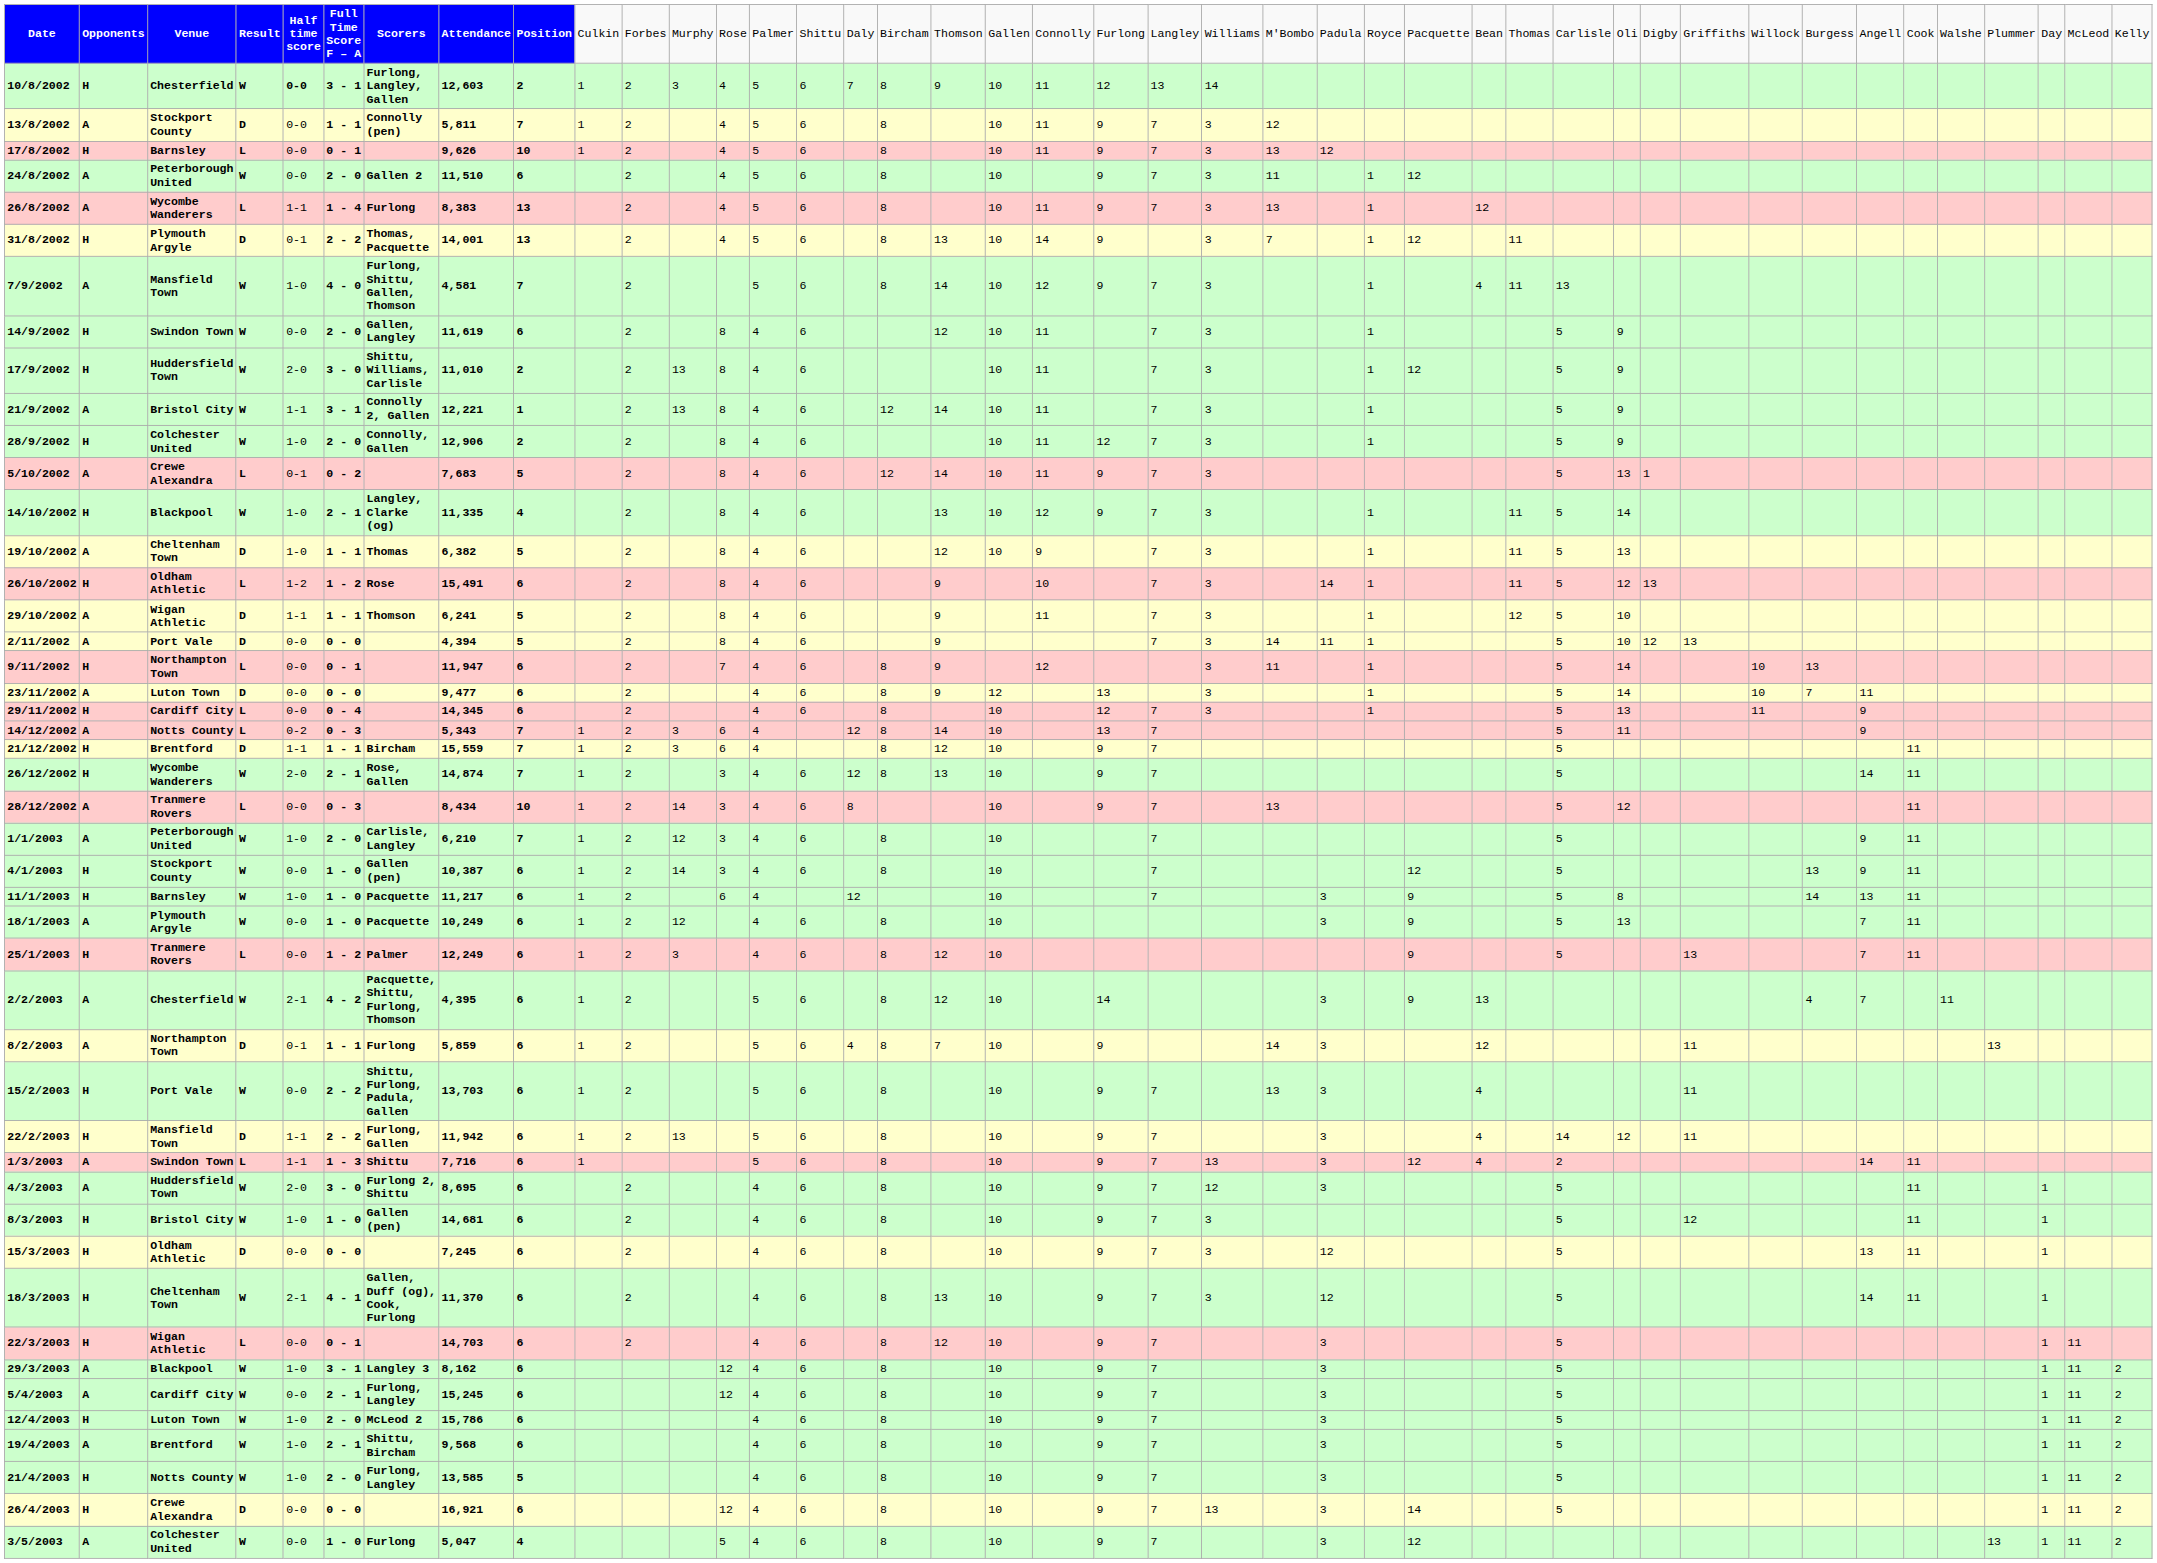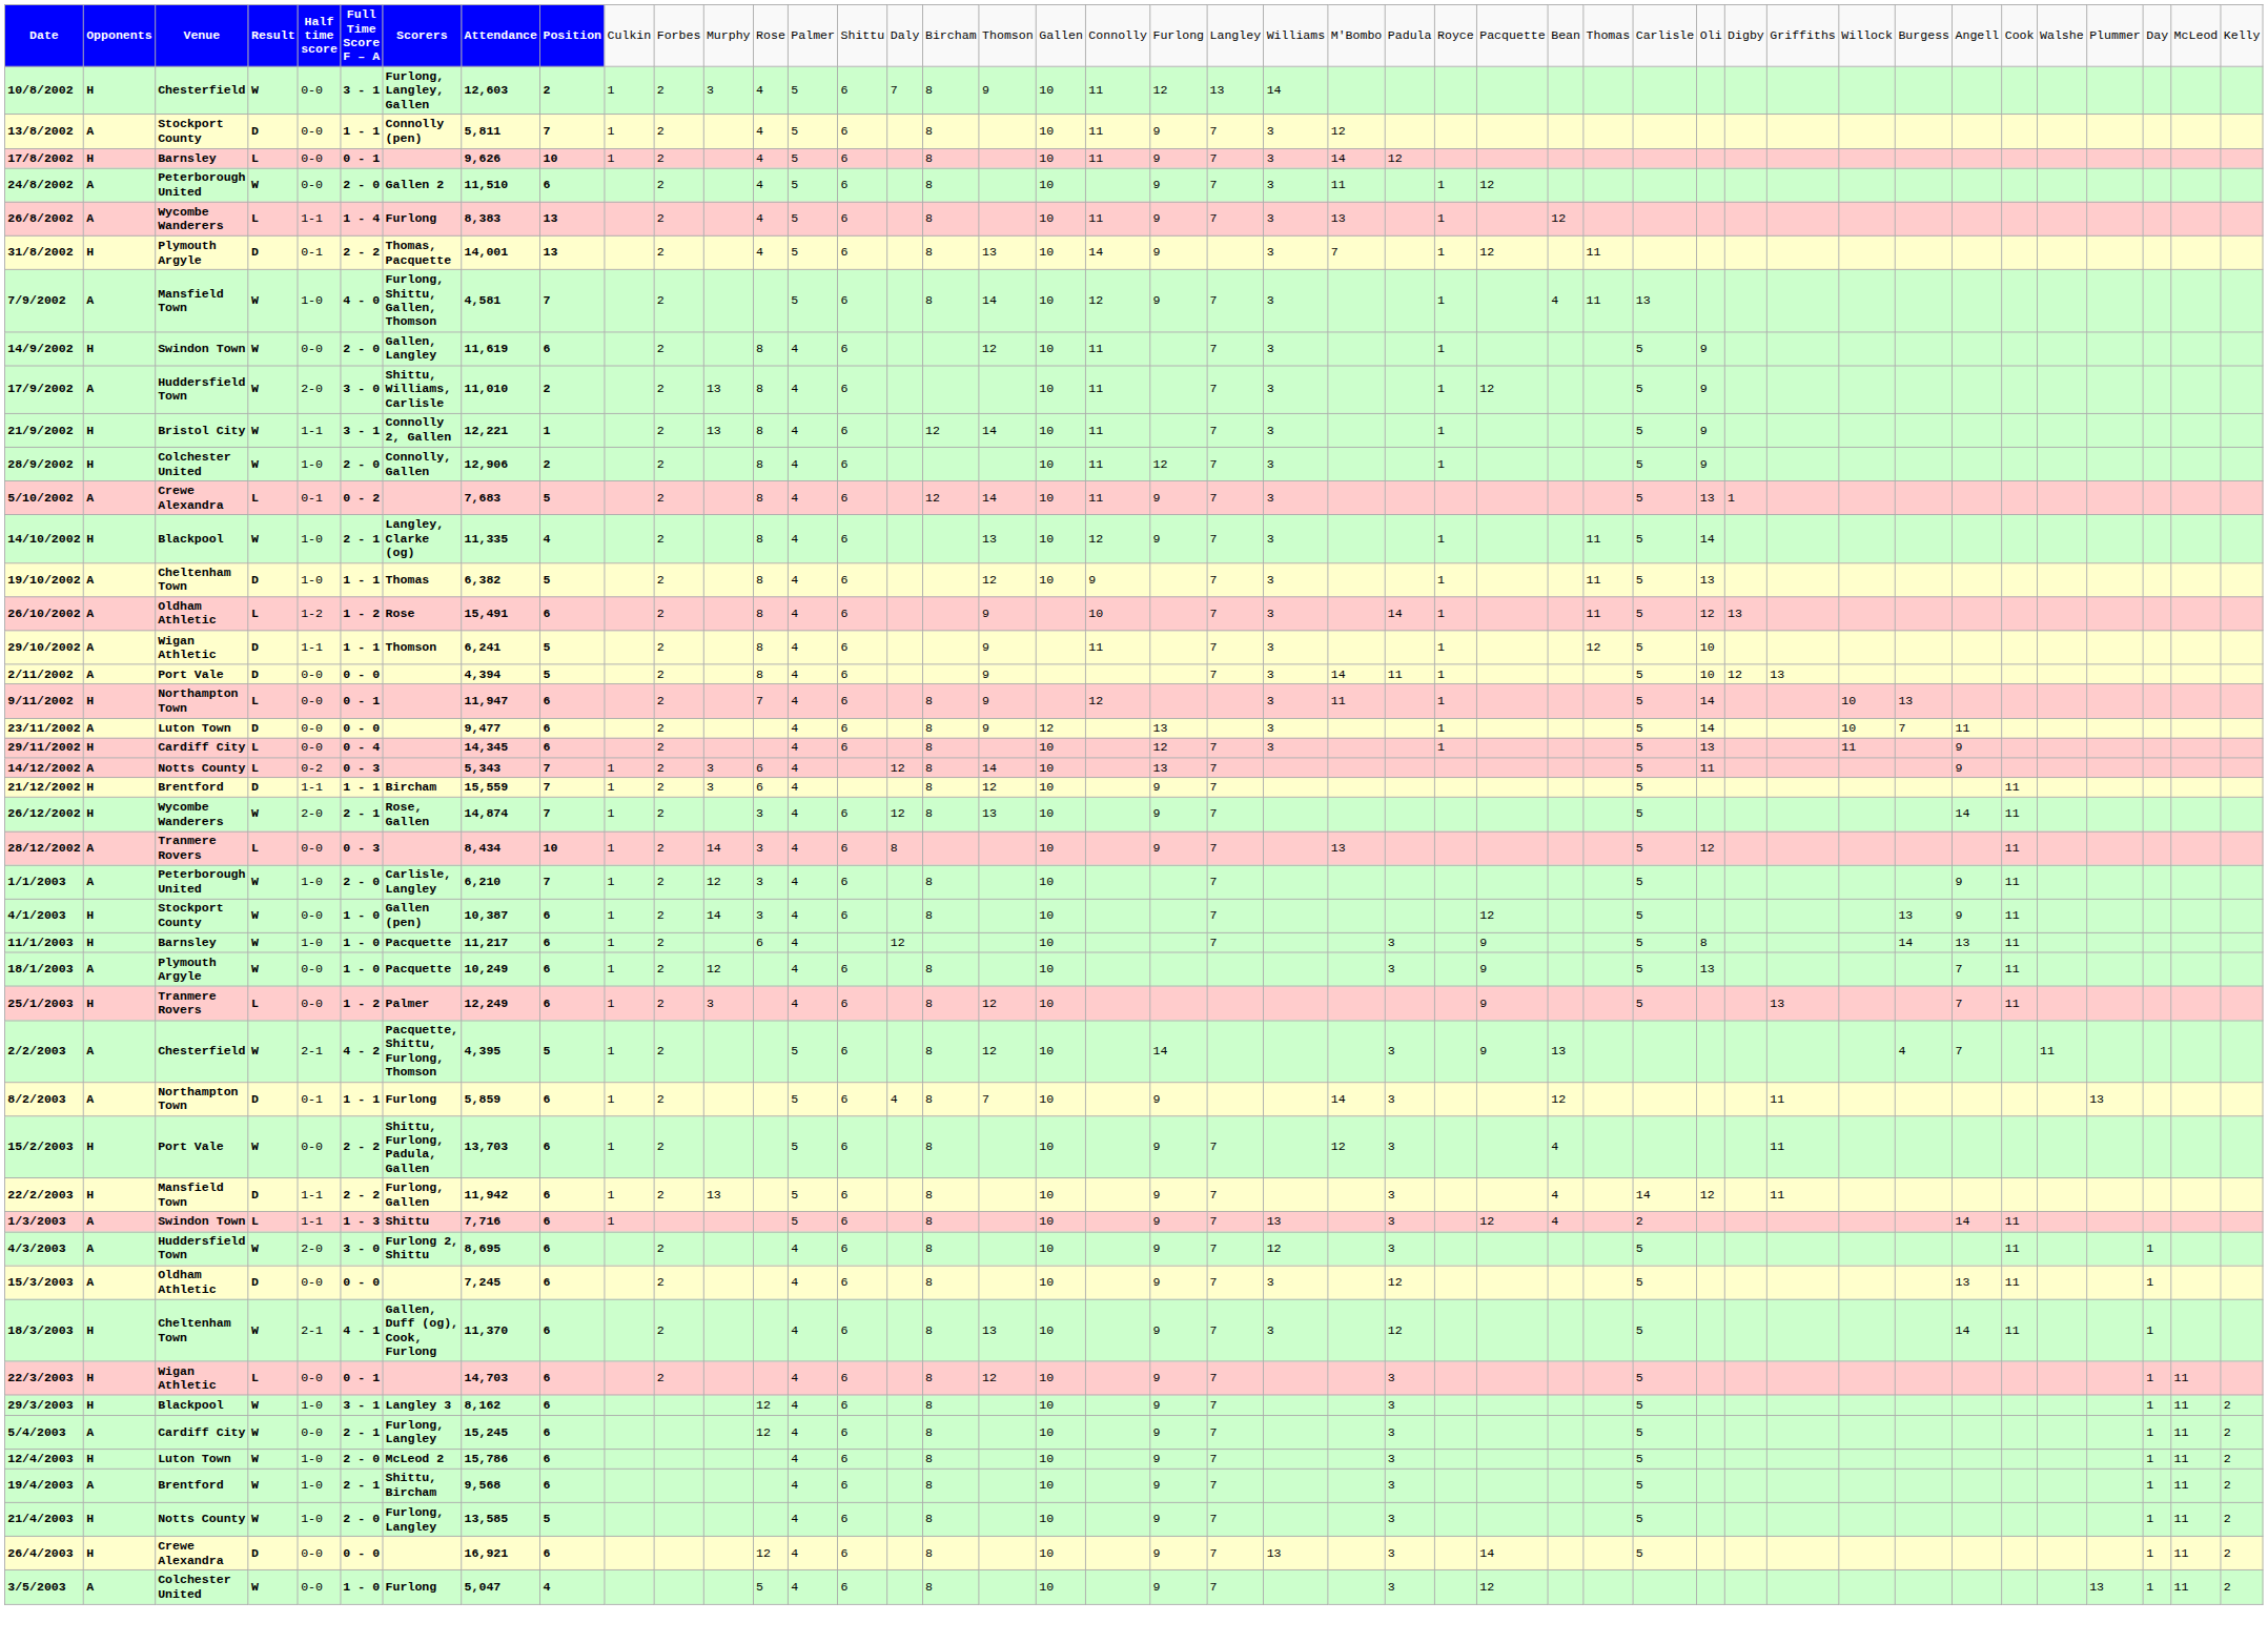10/8/2002 | column 5: bold -> normal
17/8/2002 | column 24: 13 -> 14
17/9/2002 | column 2: H -> A
21/9/2002 | column 2: A -> H
26/10/2002 | column 2: H -> A
2/2/2003 | column 9: 6 -> 5
15/2/2003 | column 24: 13 -> 12
- row: 8/3/2003 | H | Bristol City | W | 1-0 | 1 - 0 | Gallen (pen) | 14,681 | 6 | 2 | 4 | 6 | 8 | 10 | 9 | 7 | 3 | 5 | 12 | 11 | 1
15/3/2003 | column 2: H -> A
29/3/2003 | column 2: A -> H
